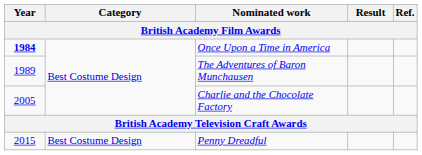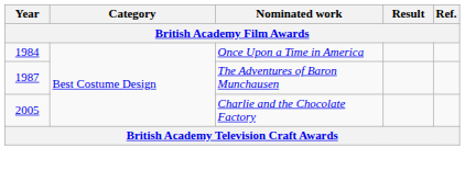Once Upon a Time in America | Year: bold -> normal
The Adventures of Baron Munchausen | Year: 1989 -> 1987
- row: 2015 | Best Costume Design | Penny Dreadful
